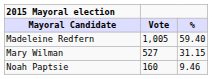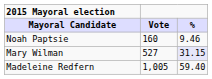rows swapped: Madeleine Redfern <-> Noah Paptsie
Mary Wilman | %: no background -> lavender background
